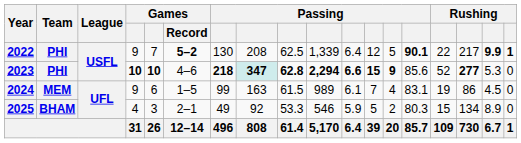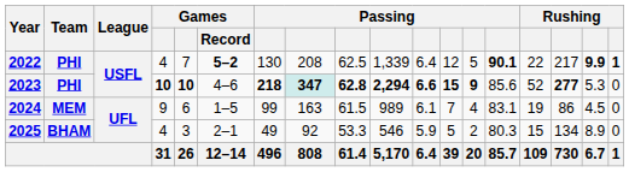2022 | column 4: 9 -> 4
